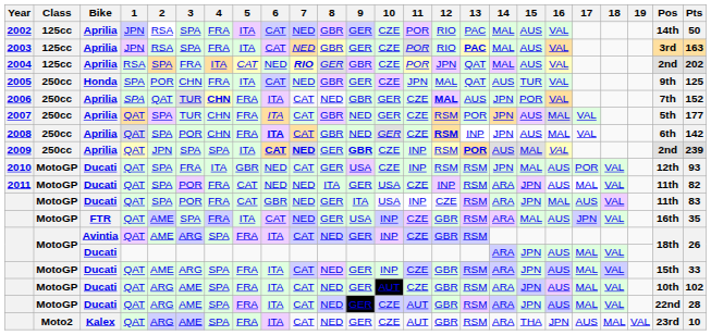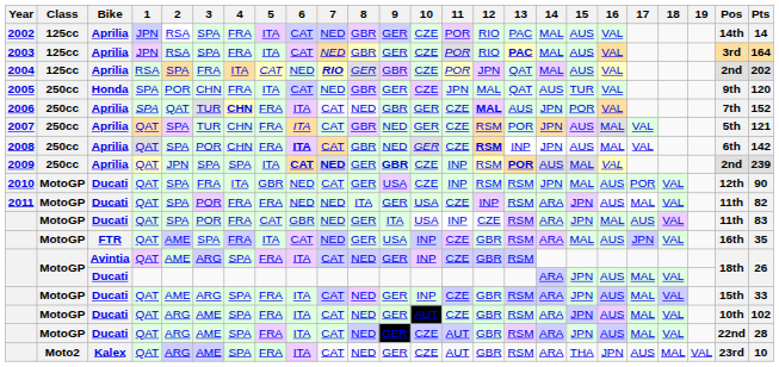2002 | Pts: 50 -> 14
2003 | Pts: 163 -> 164
2005 | Pts: 125 -> 120
2007 | Pts: 177 -> 121
2010 | Pts: 93 -> 90
2011 | 5: CAT -> FRA
